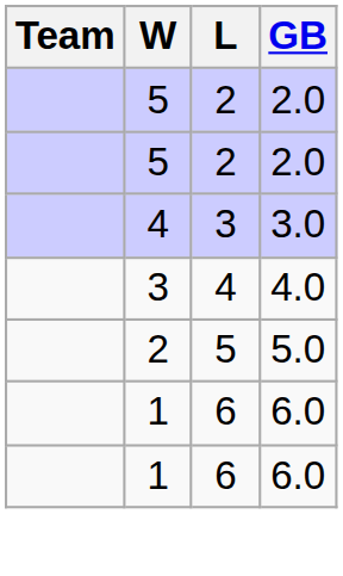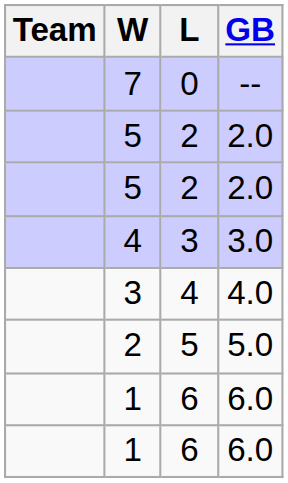+ row: 7 | 0 | --
